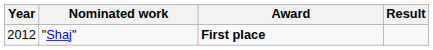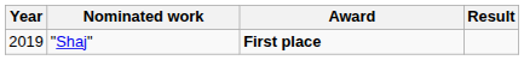"Shaj" | Year: 2012 -> 2019
